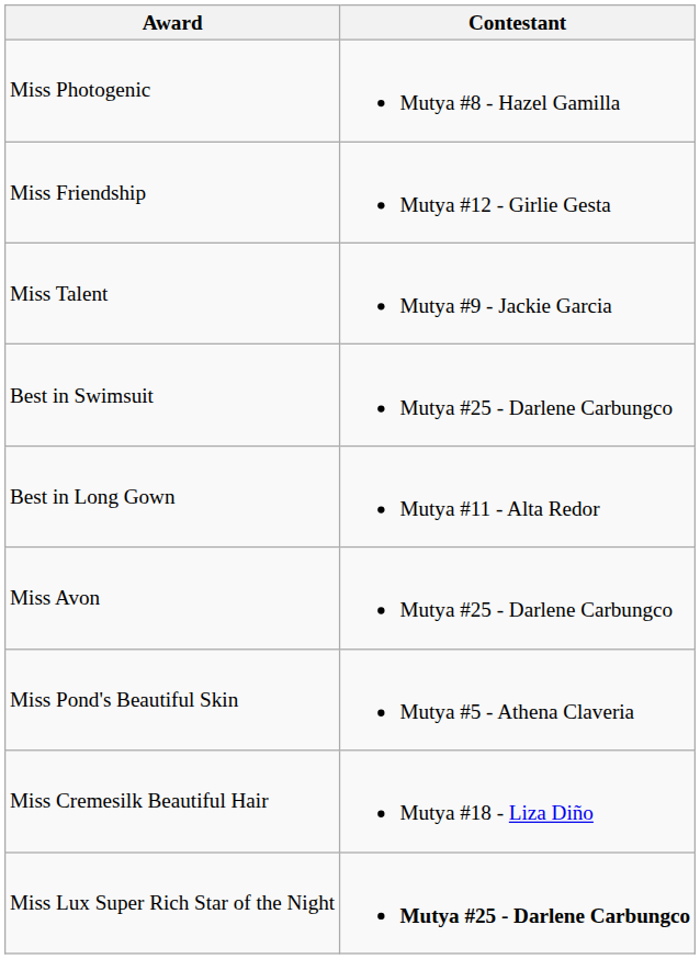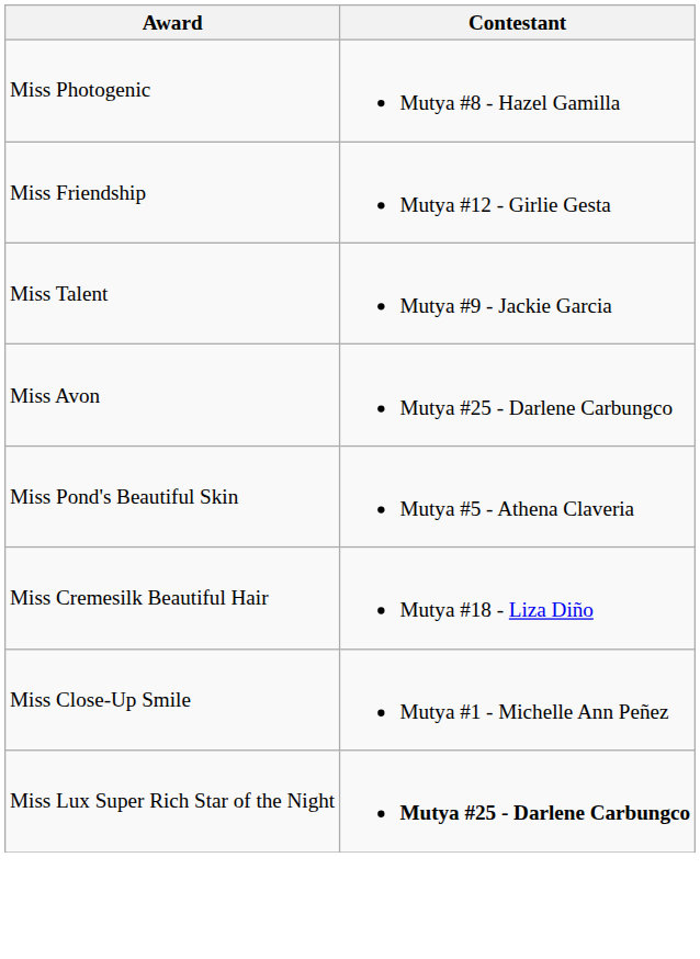- row: Best in Swimsuit | Mutya #25 - Darlene Carbungco
- row: Best in Long Gown | Mutya #11 - Alta Redor
+ row: Miss Close-Up Smile | Mutya #1 - Michelle Ann Peñez
